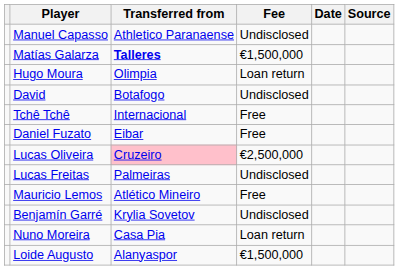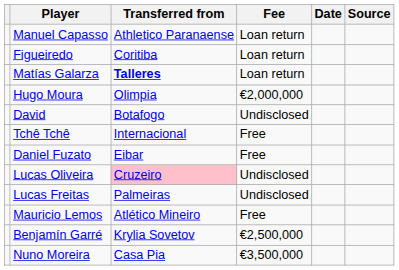Manuel Capasso | Fee: Undisclosed -> Loan return
+ row: Figueiredo | Coritiba | Loan return
Matías Galarza | Fee: €1,500,000 -> Loan return
Hugo Moura | Fee: Loan return -> €2,000,000
Lucas Oliveira | Fee: €2,500,000 -> Undisclosed
Benjamín Garré | Fee: Undisclosed -> €2,500,000
Nuno Moreira | Fee: Loan return -> €3,500,000
- row: Loide Augusto | Alanyaspor | €1,500,000
